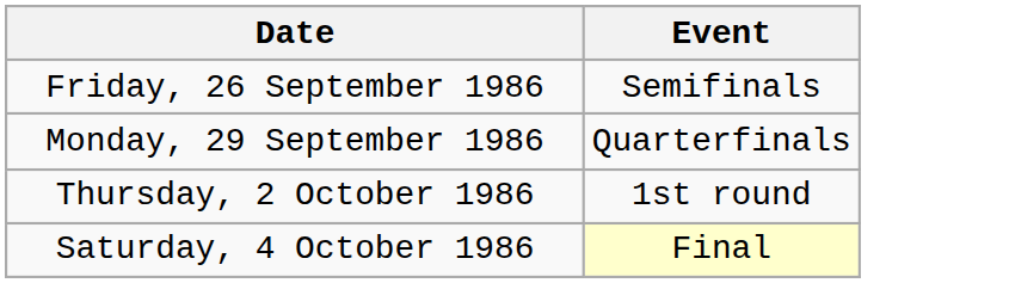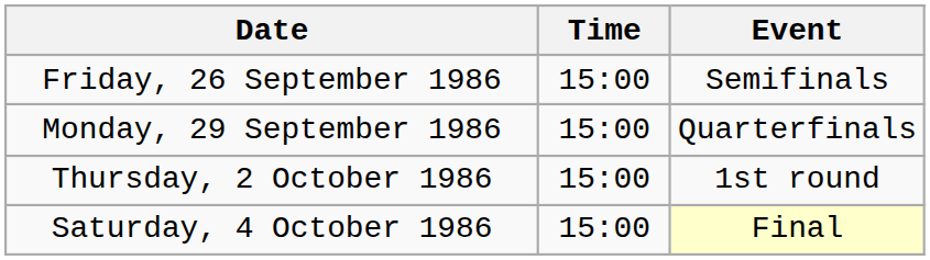+ column: Time | 15:00 | 15:00 | 15:00 | 15:00
